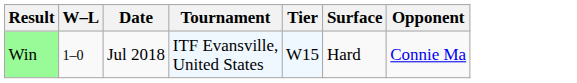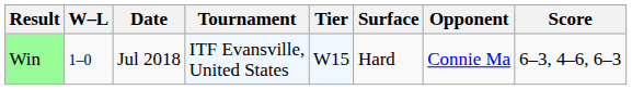+ column: Score | 6–3, 4–6, 6–3
